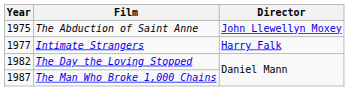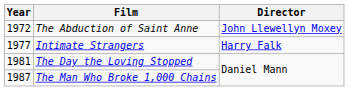The Abduction of Saint Anne | Year: 1975 -> 1972
The Day the Loving Stopped | Year: 1982 -> 1981
